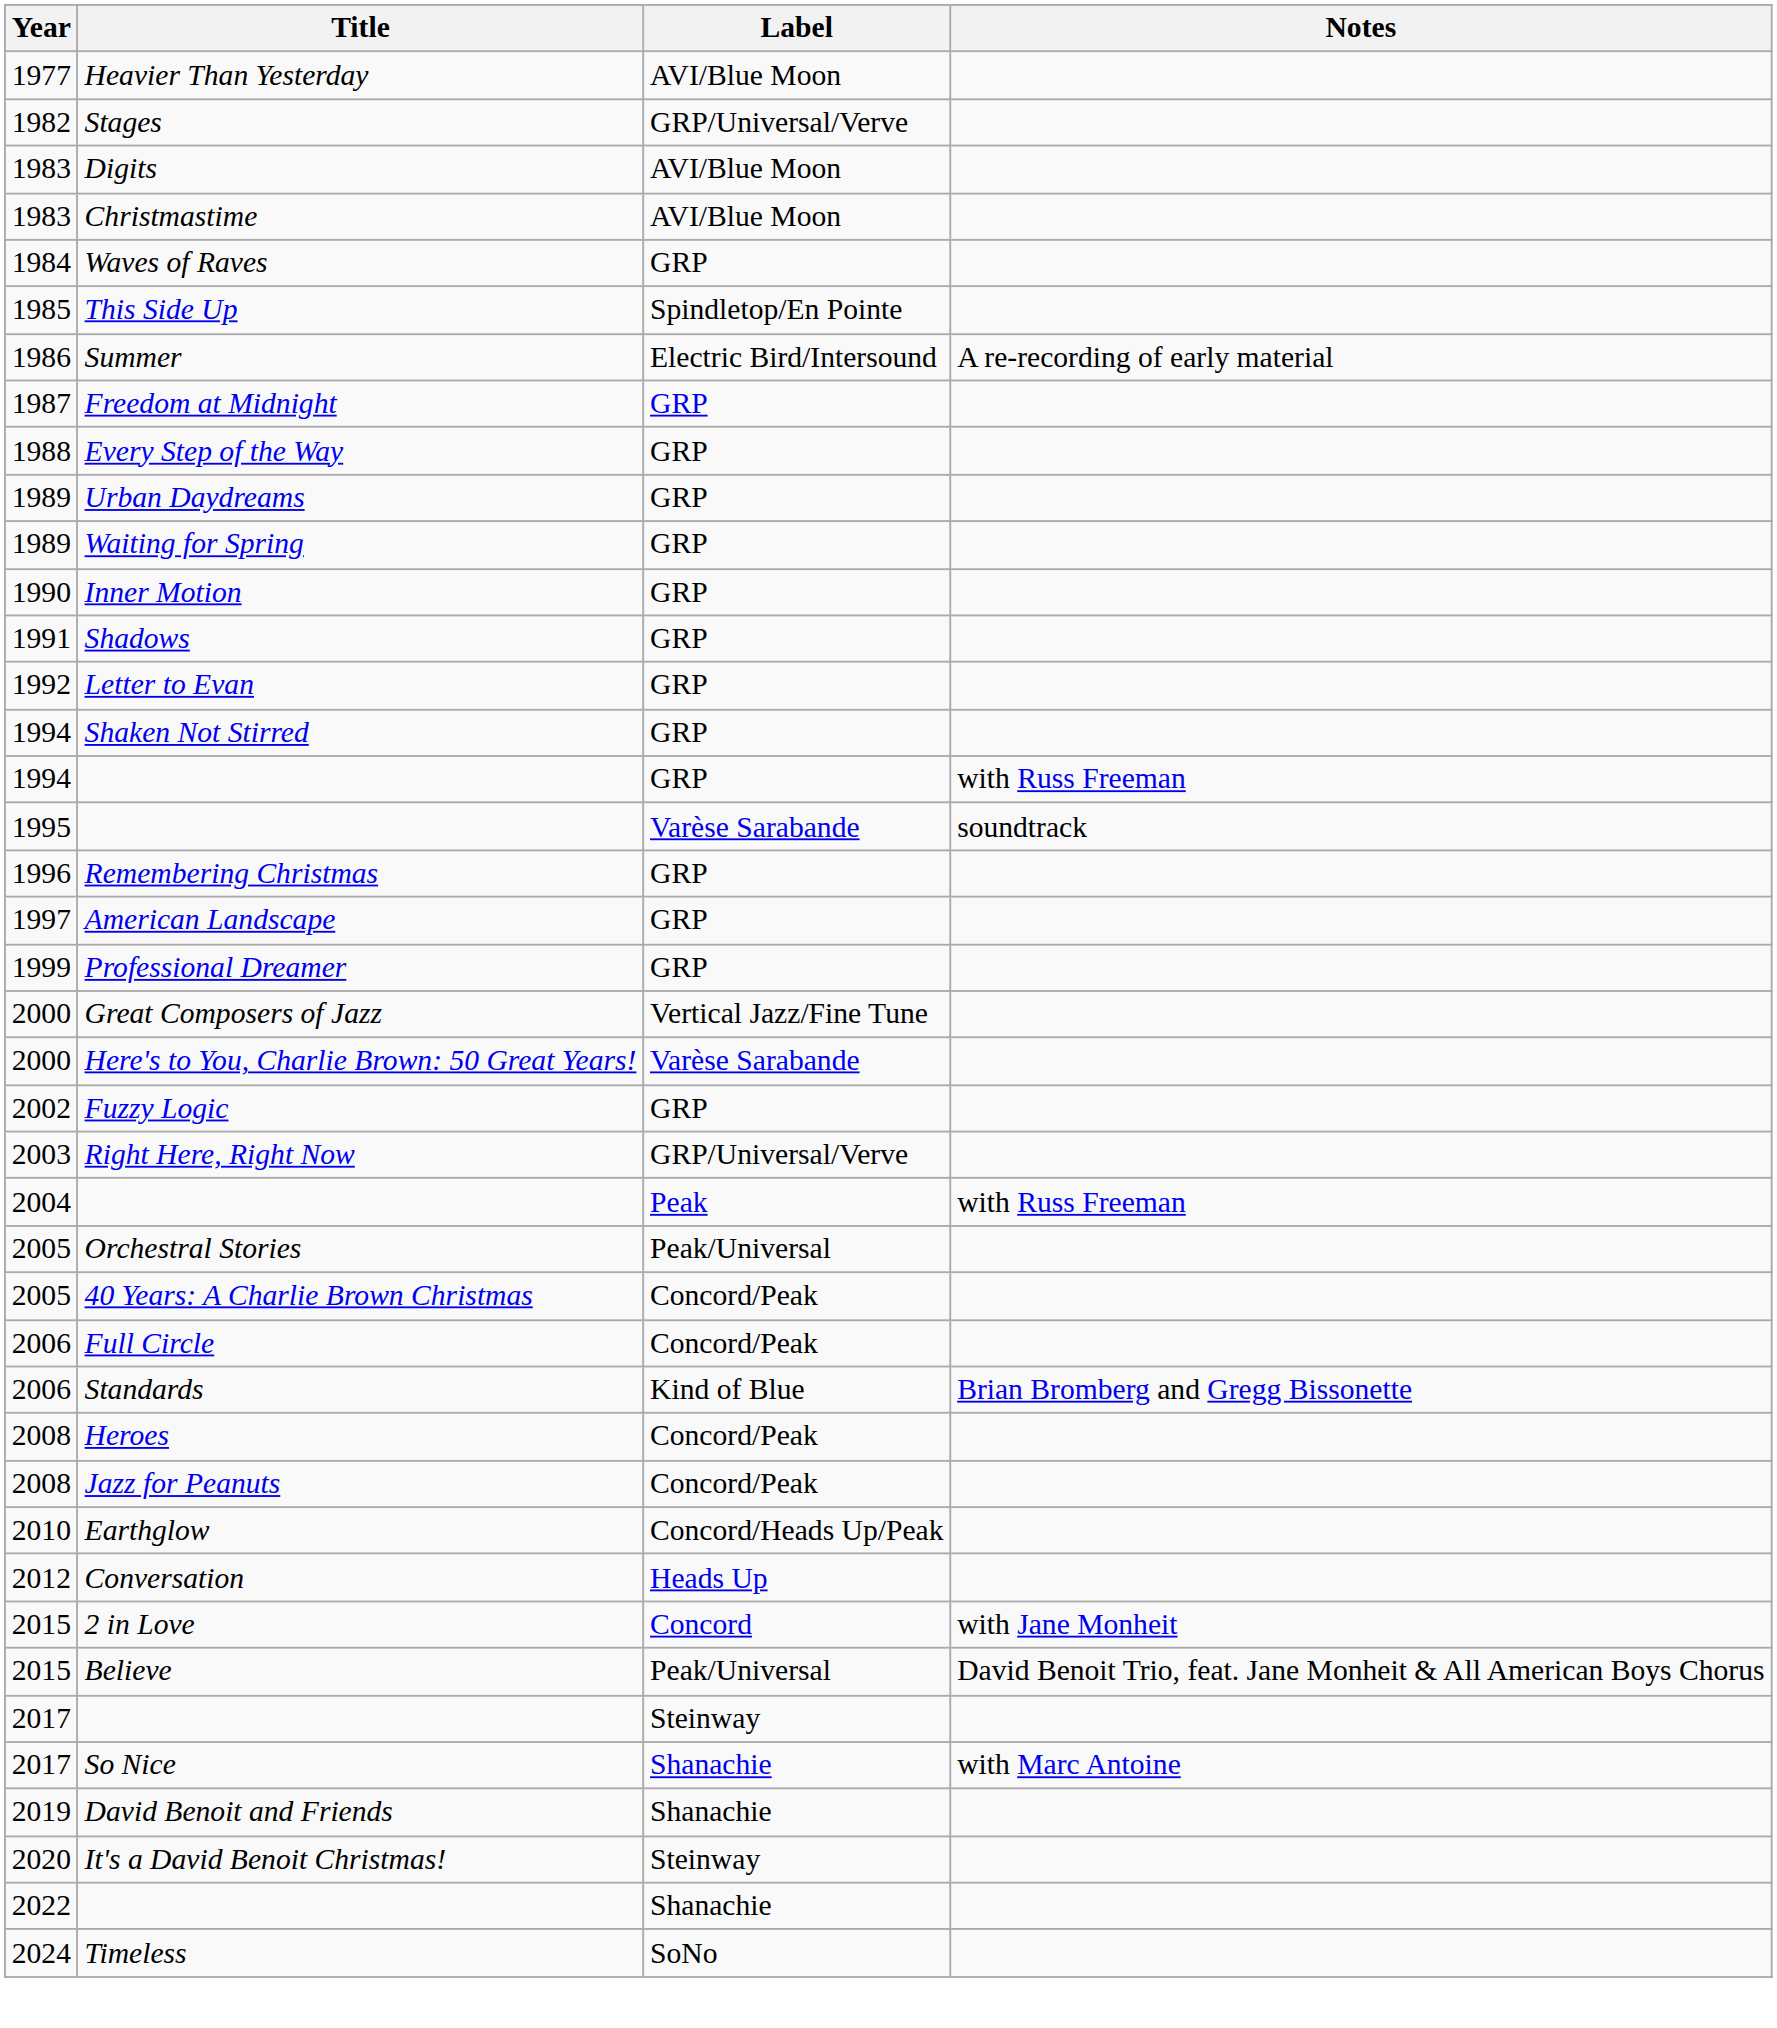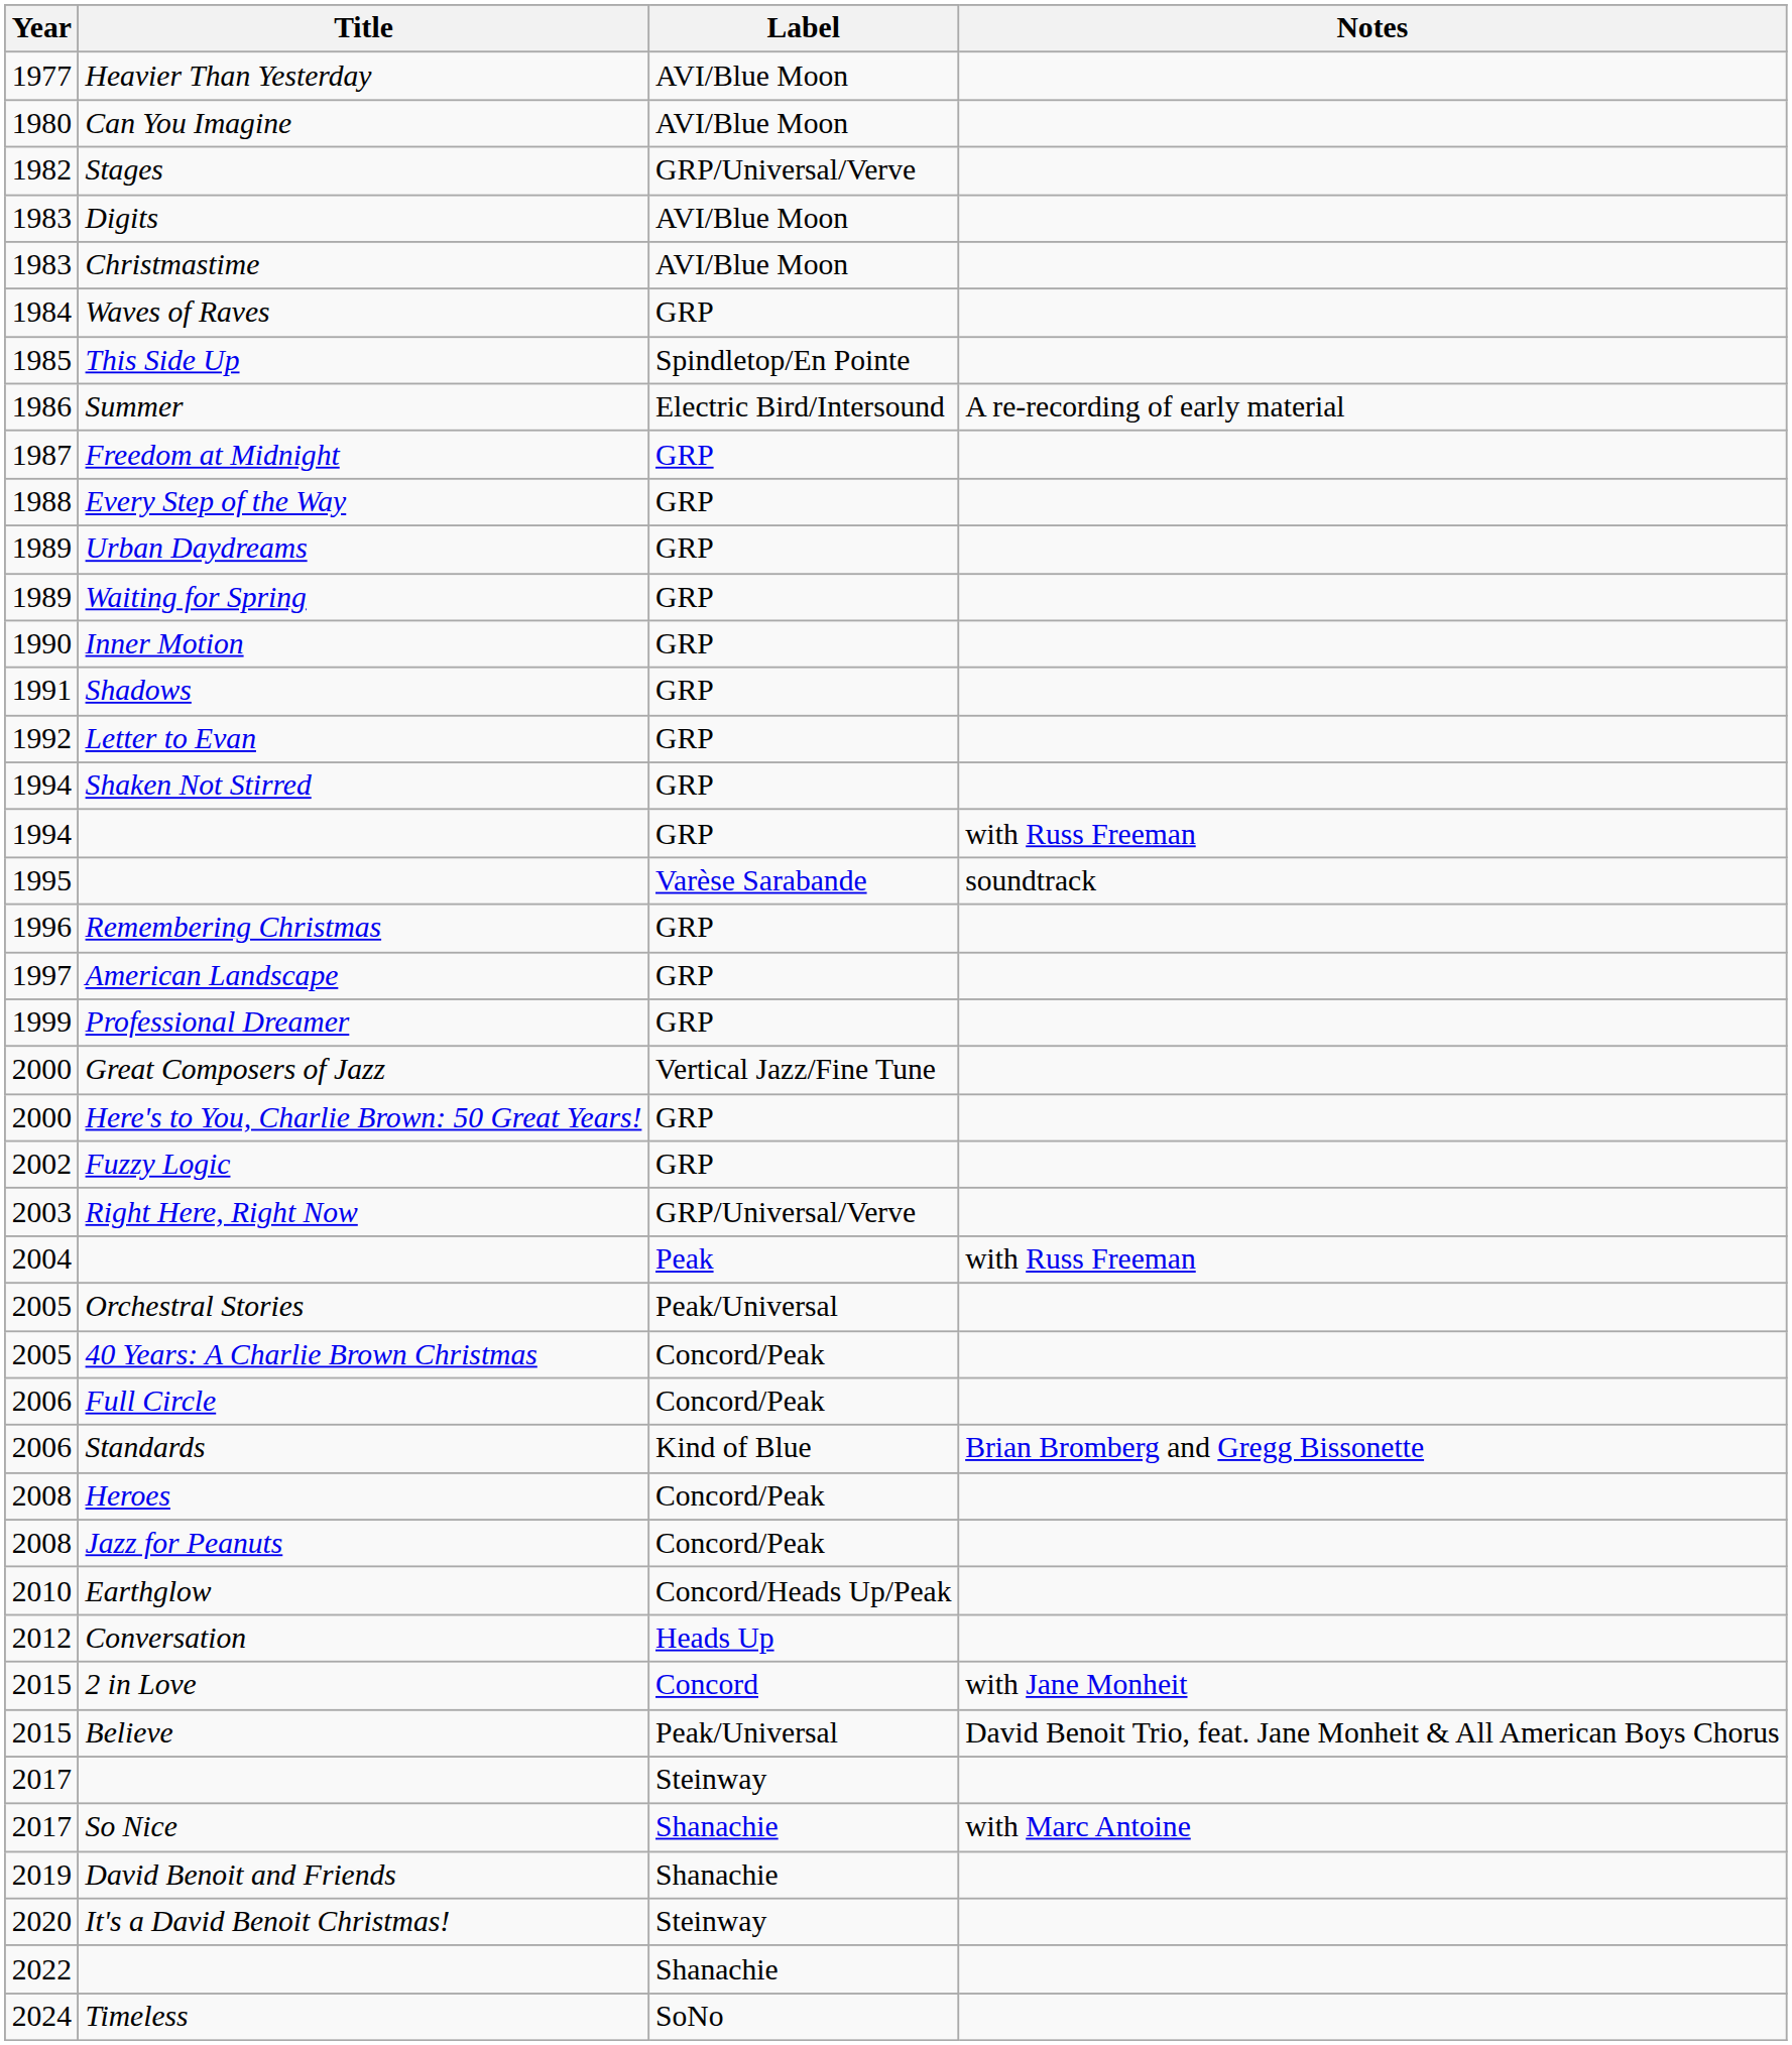+ row: 1980 | Can You Imagine | AVI/Blue Moon
Here's to You, Charlie Brown: 50 Great Years! | Label: Varèse Sarabande -> GRP
